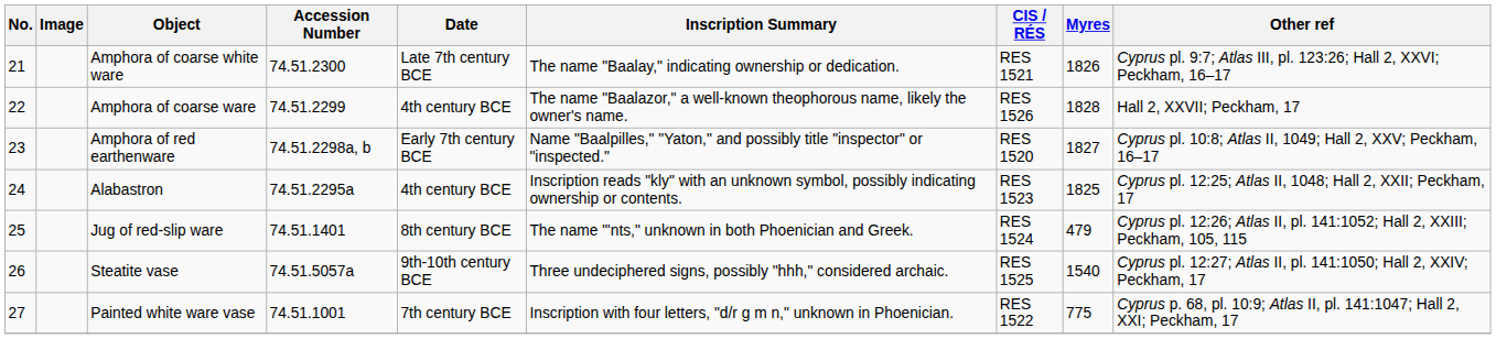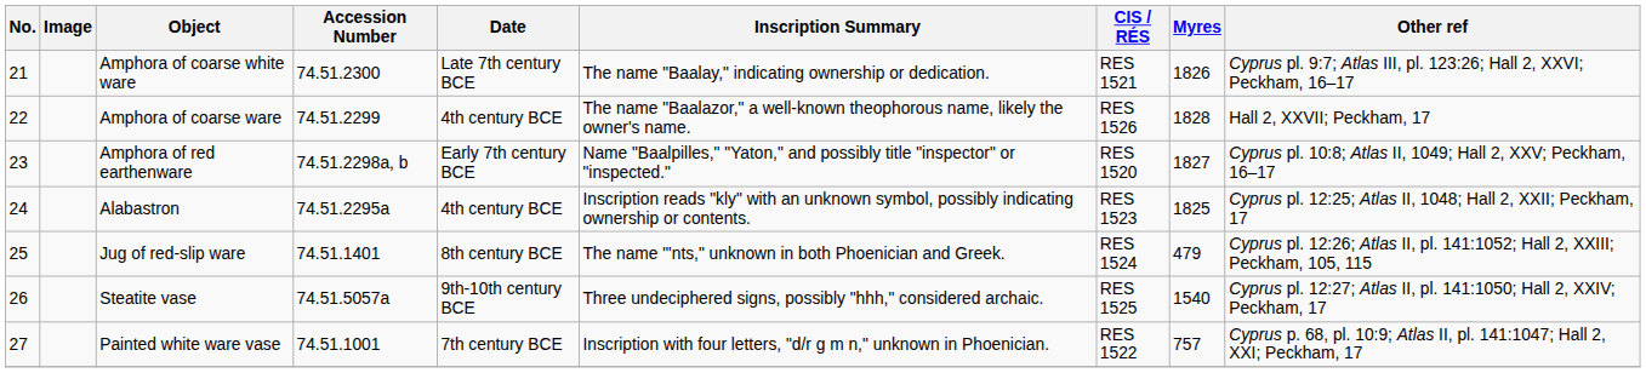Painted white ware vase | Myres: 775 -> 757
